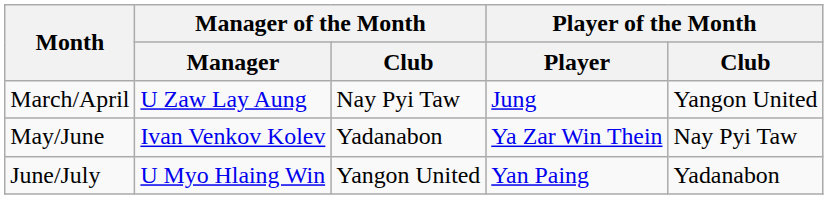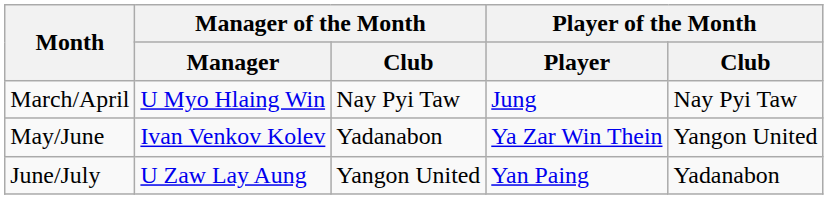March/April | Manager of the Month / Manager: U Zaw Lay Aung -> U Myo Hlaing Win
March/April | Player of the Month / Club: Yangon United -> Nay Pyi Taw
May/June | Player of the Month / Club: Nay Pyi Taw -> Yangon United
June/July | Manager of the Month / Manager: U Myo Hlaing Win -> U Zaw Lay Aung
